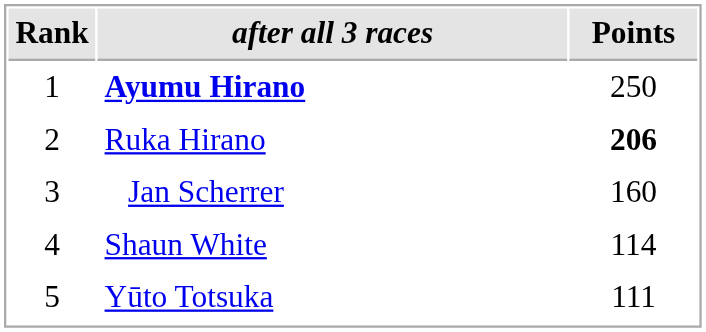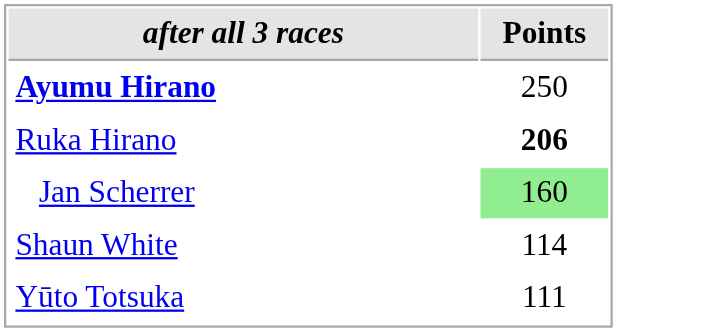- column: Rank | 1 | 2 | 3 | 4 | 5
Jan Scherrer | Points: no background -> lightgreen background
